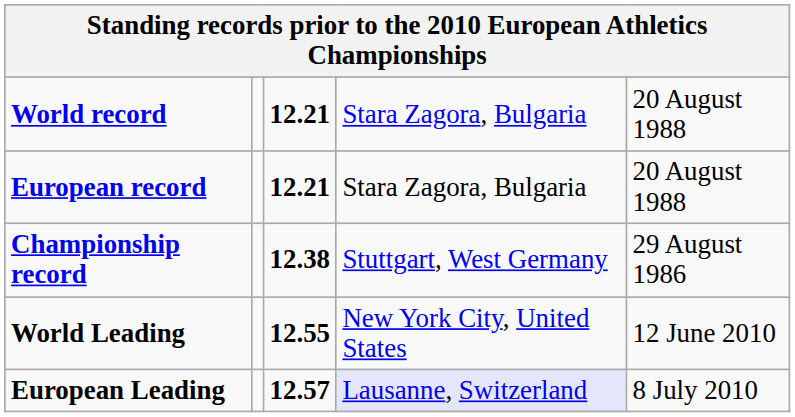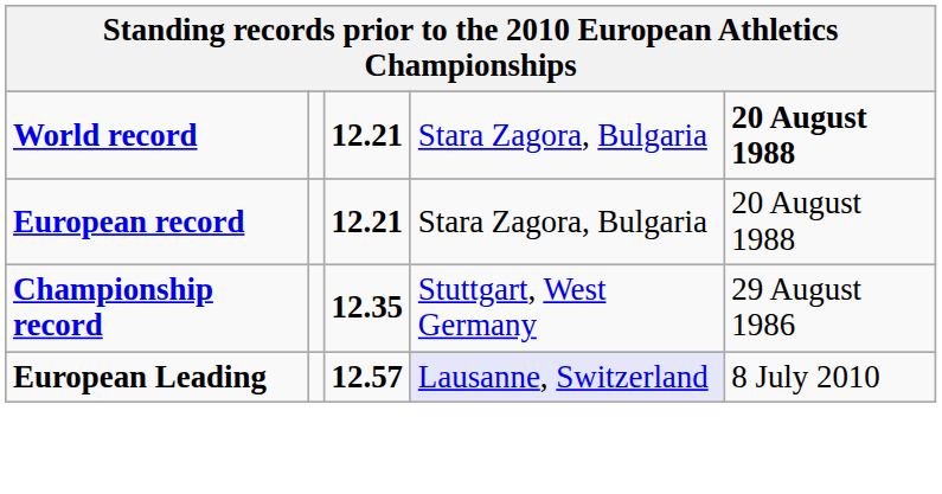World record | column 5: normal -> bold
Championship record | column 3: 12.38 -> 12.35
- row: World Leading | 12.55 | New York City, United States | 12 June 2010
